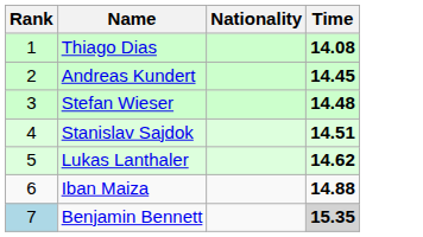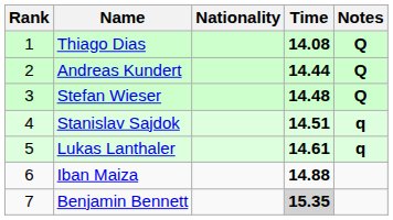+ column: Notes | Q | Q | Q | q | q
Andreas Kundert | Time: 14.45 -> 14.44
Lukas Lanthaler | Time: 14.62 -> 14.61
Benjamin Bennett | Rank: lightblue background -> no background
